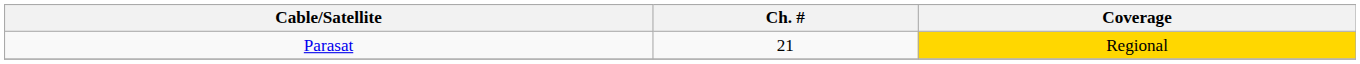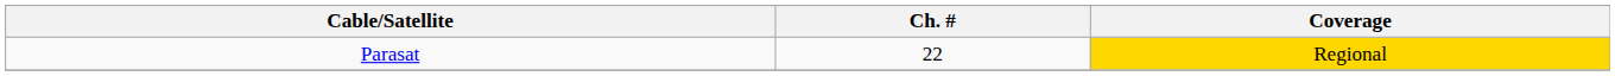Parasat | Ch. #: 21 -> 22
